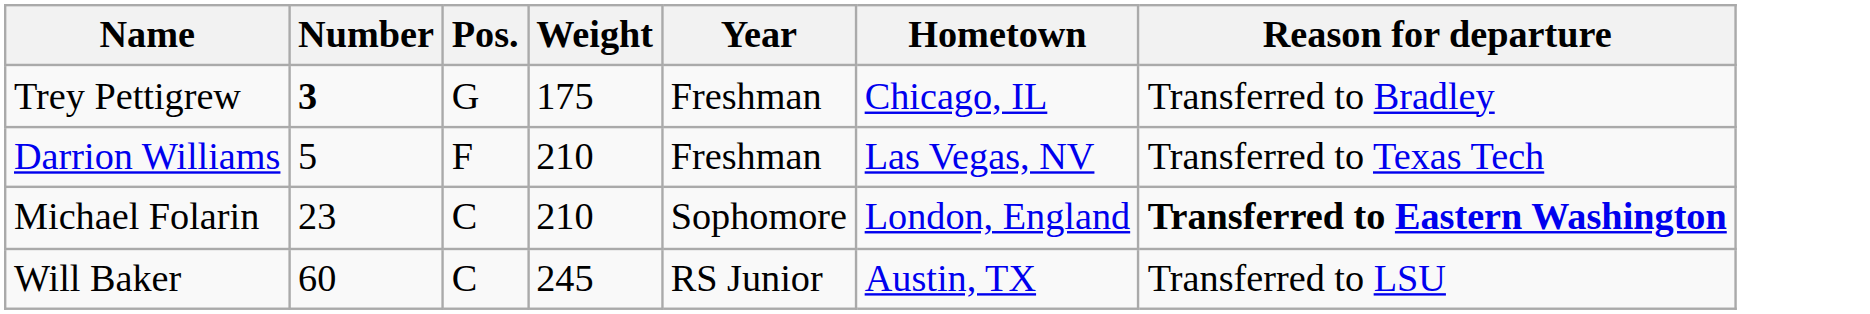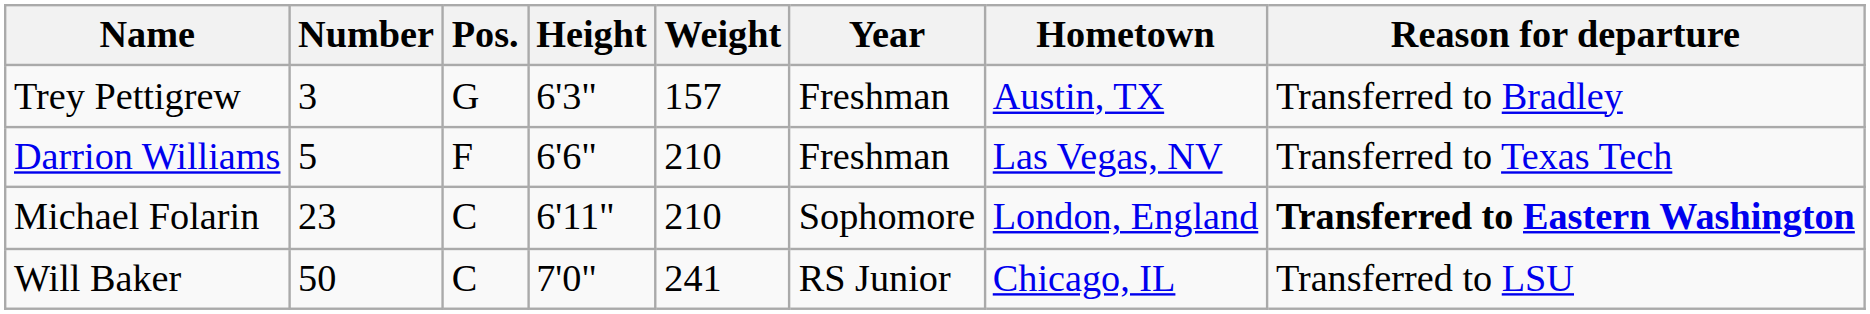+ column: Height | 6'3" | 6'6" | 6'11" | 7'0"
Trey Pettigrew | Number: bold -> normal
Trey Pettigrew | Weight: 175 -> 157
Trey Pettigrew | Hometown: Chicago, IL -> Austin, TX
Will Baker | Number: 60 -> 50
Will Baker | Weight: 245 -> 241
Will Baker | Hometown: Austin, TX -> Chicago, IL
